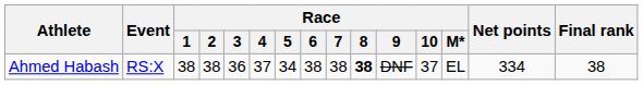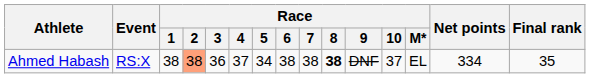Ahmed Habash | Race / 2: no background -> lightsalmon background
Ahmed Habash | Final rank: 38 -> 35
